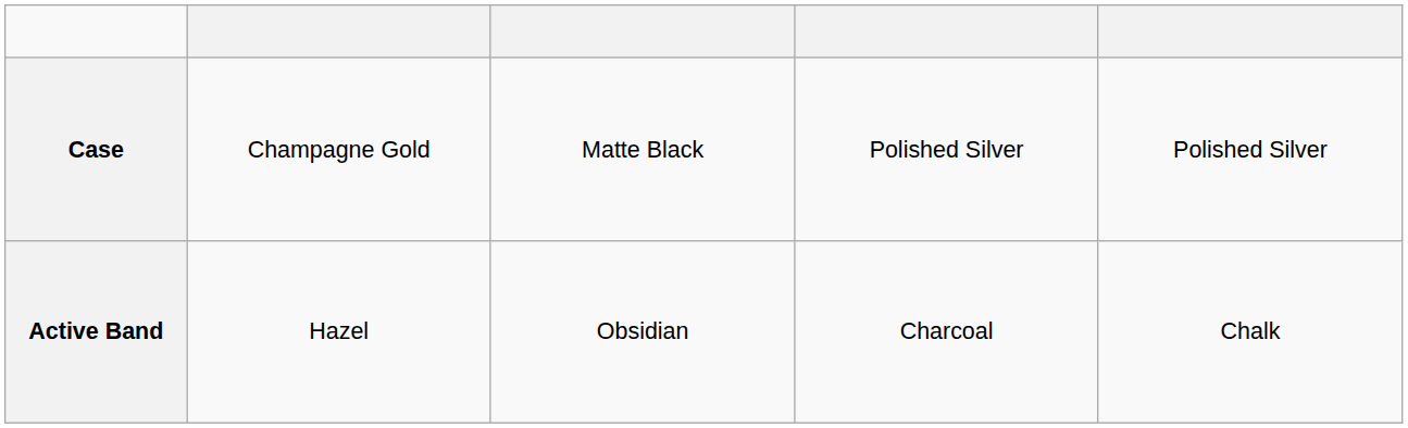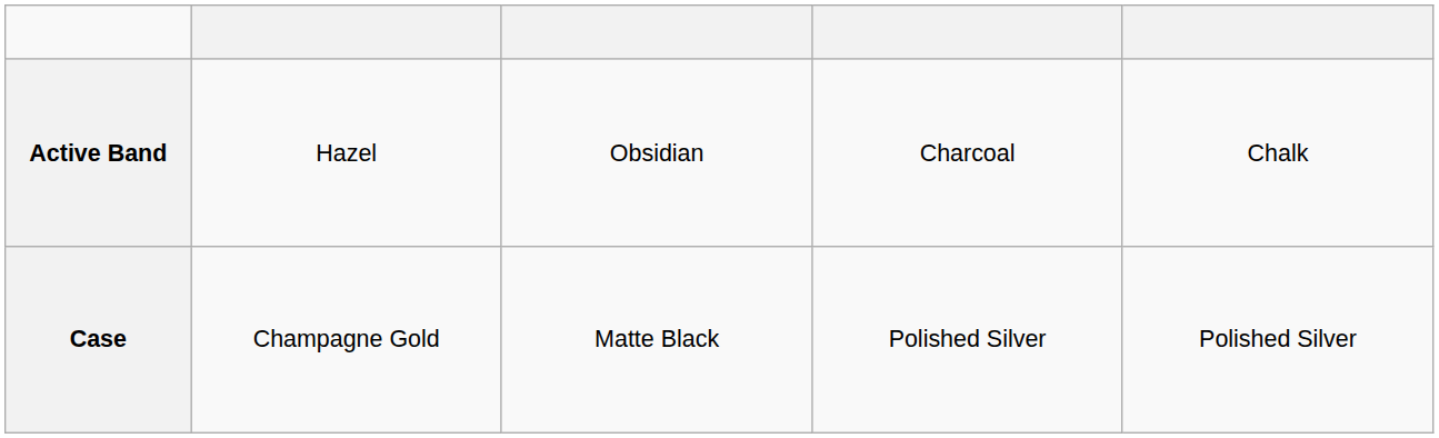rows swapped: Case <-> Active Band
